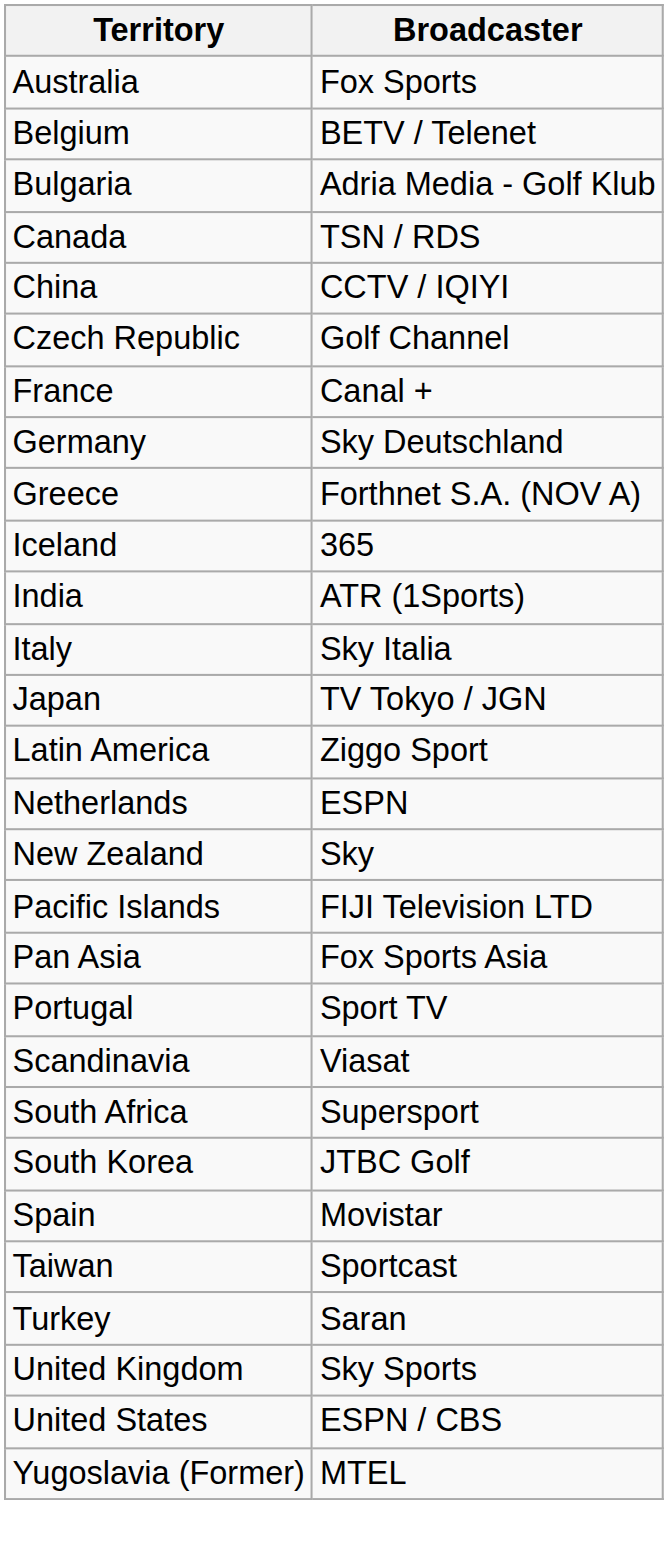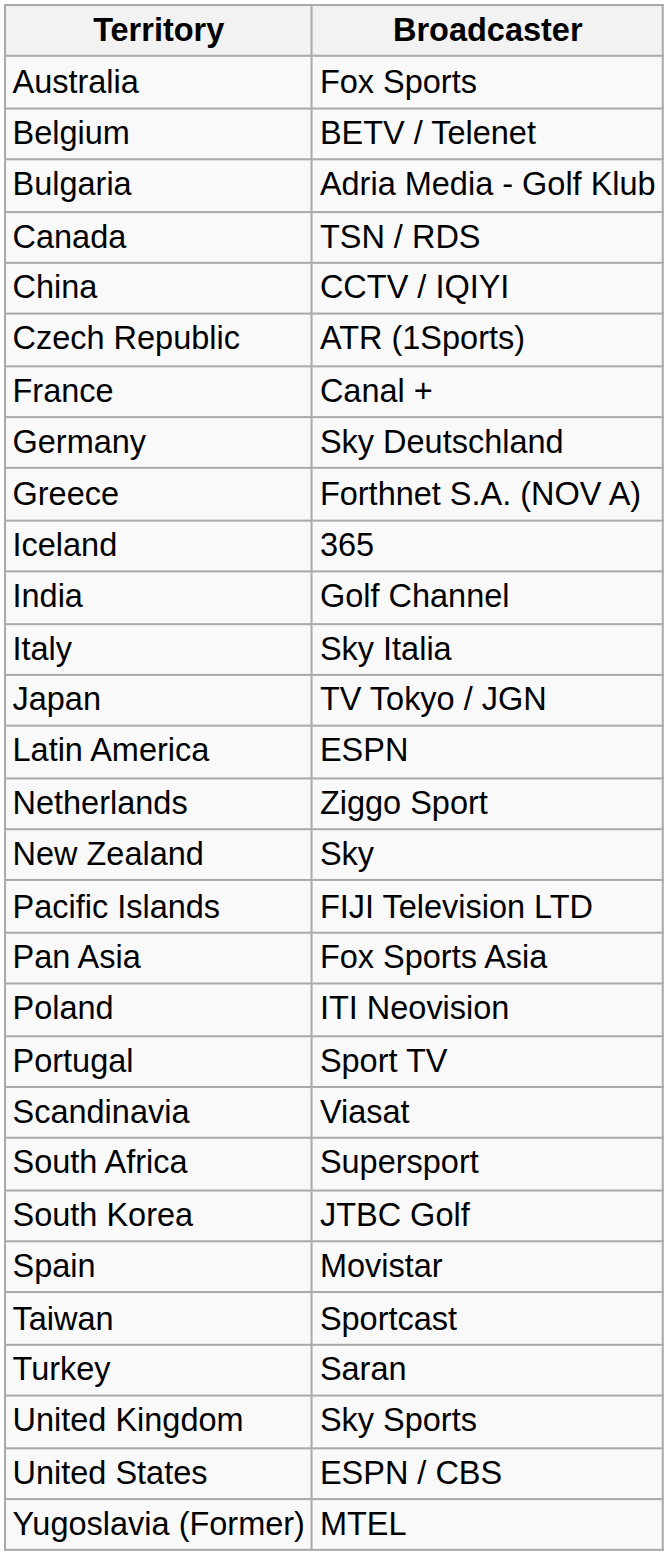Czech Republic | Broadcaster: Golf Channel -> ATR (1Sports)
India | Broadcaster: ATR (1Sports) -> Golf Channel
Latin America | Broadcaster: Ziggo Sport -> ESPN
Netherlands | Broadcaster: ESPN -> Ziggo Sport
+ row: Poland | ITI Neovision
